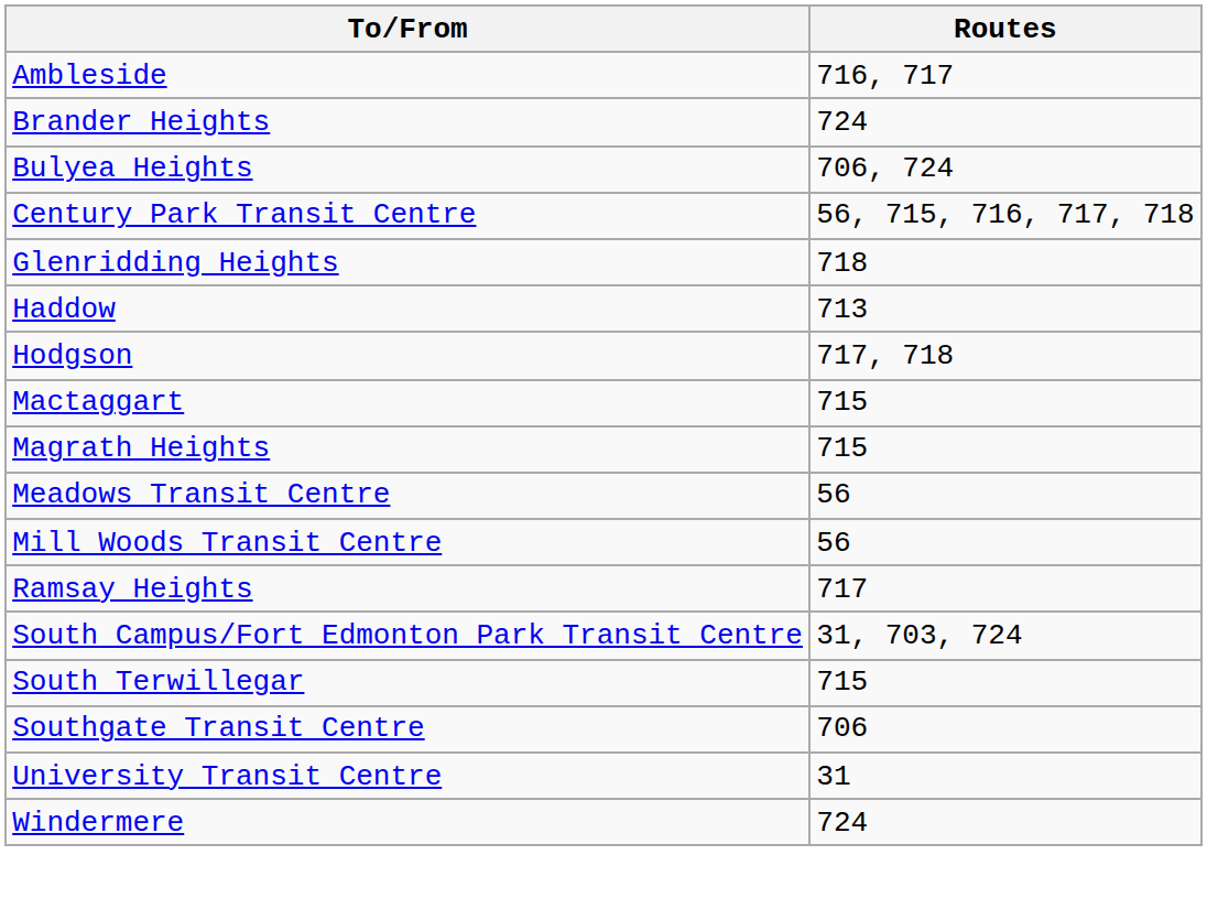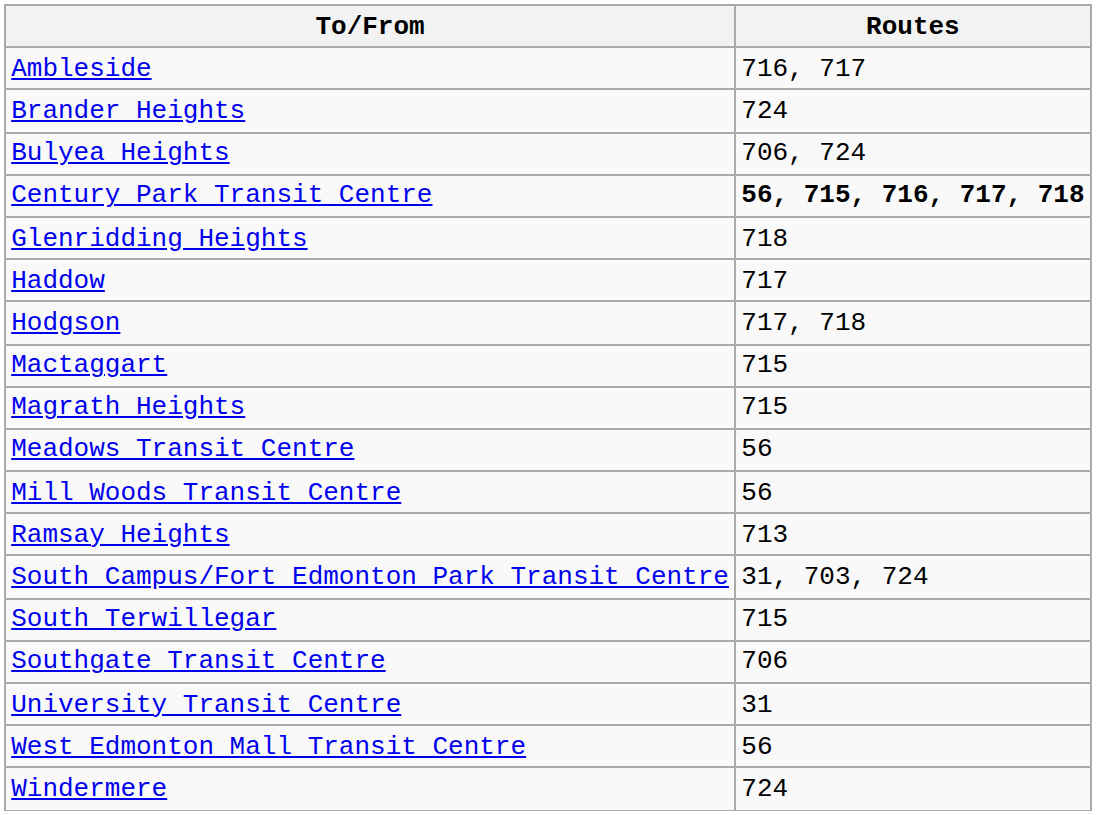Century Park Transit Centre | Routes: normal -> bold
Haddow | Routes: 713 -> 717
Ramsay Heights | Routes: 717 -> 713
+ row: West Edmonton Mall Transit Centre | 56
